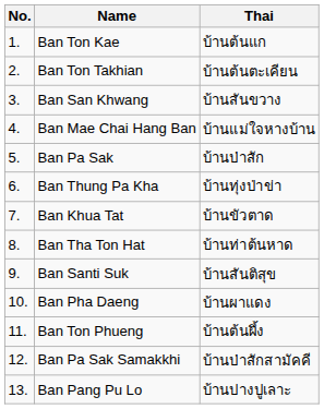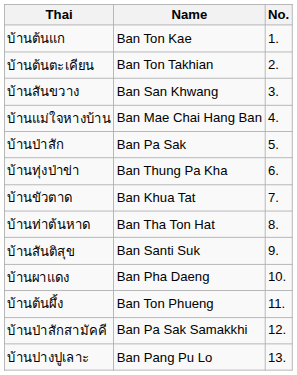columns swapped: No. <-> Thai
